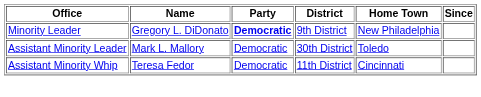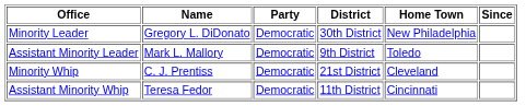Minority Leader | Party: bold -> normal
Minority Leader | District: 9th District -> 30th District
Assistant Minority Leader | District: 30th District -> 9th District
+ row: Minority Whip | C. J. Prentiss | Democratic | 21st District | Cleveland
